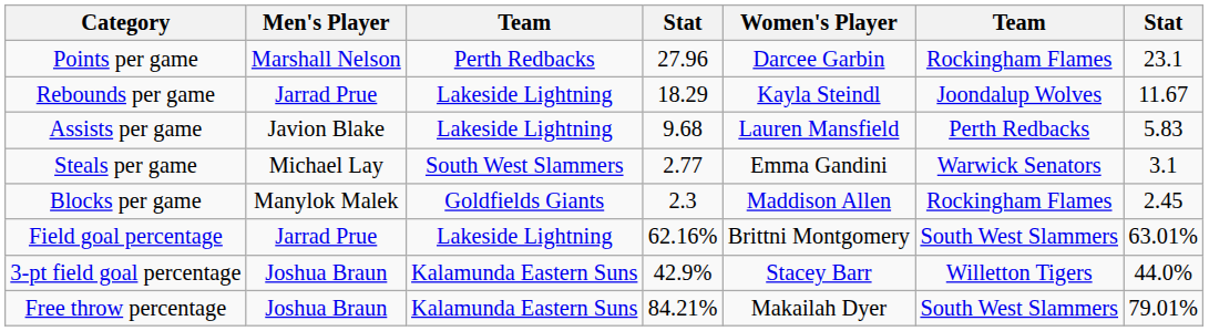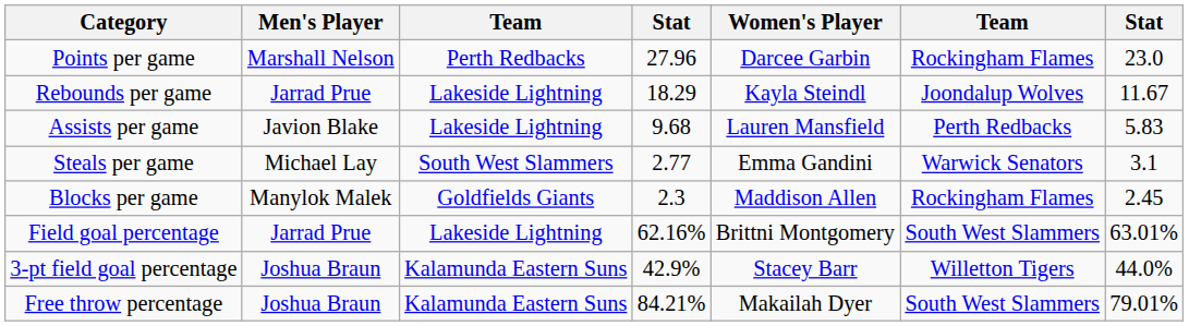Points per game | column 7: 23.1 -> 23.0
